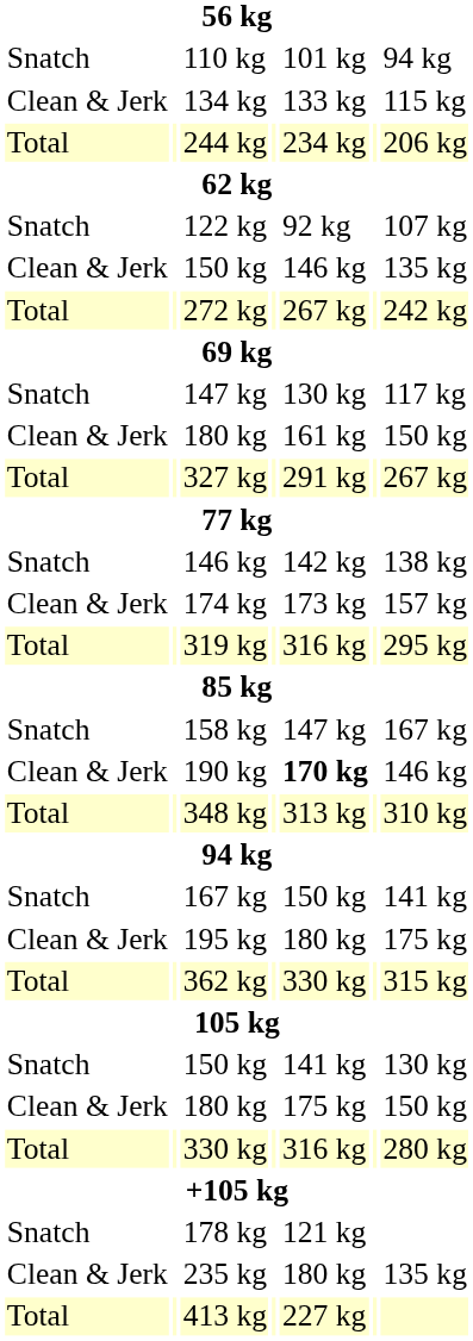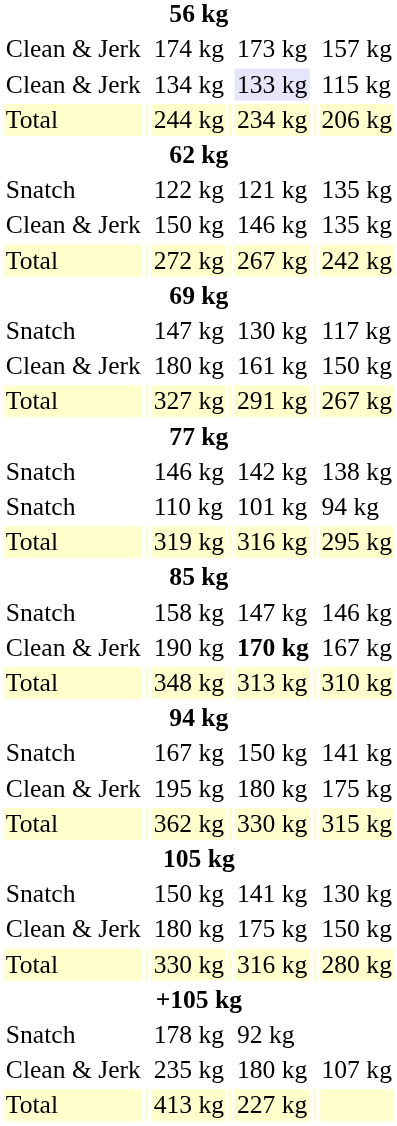rows swapped: 110 kg <-> 174 kg
134 kg | column 5: no background -> lavender background
122 kg | column 5: 92 kg -> 121 kg
122 kg | column 7: 107 kg -> 135 kg
158 kg | column 7: 167 kg -> 146 kg
190 kg | column 7: 146 kg -> 167 kg
178 kg | column 5: 121 kg -> 92 kg
235 kg | column 7: 135 kg -> 107 kg
